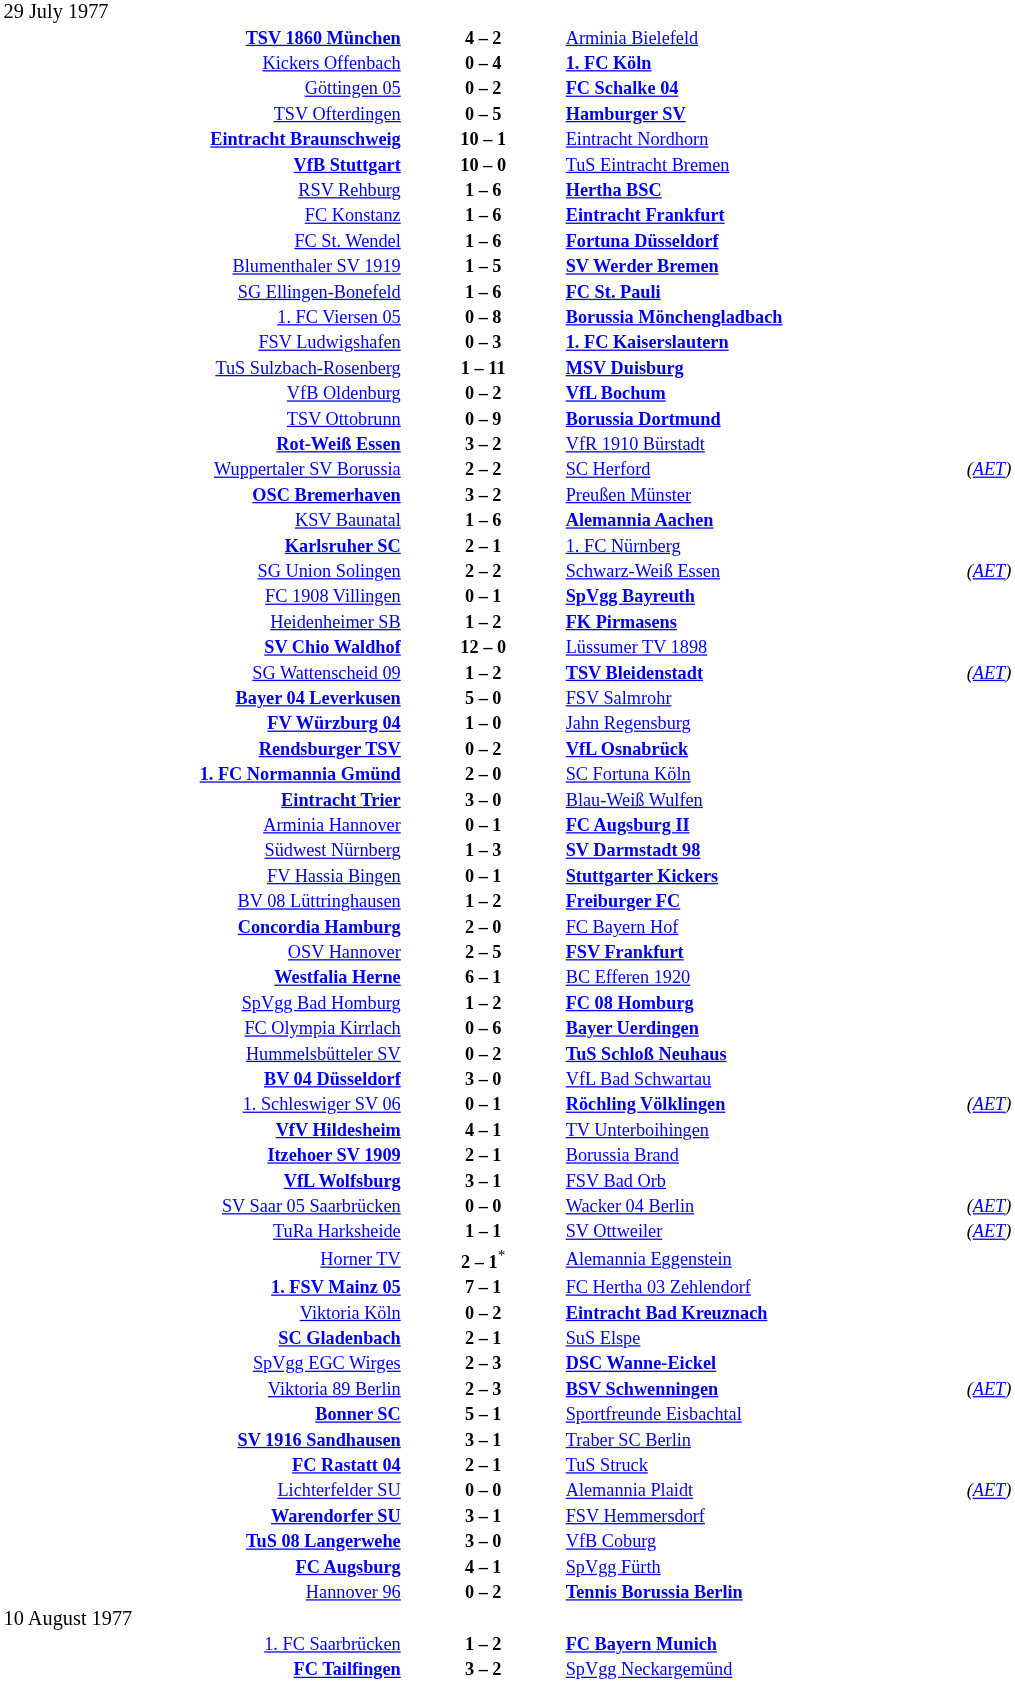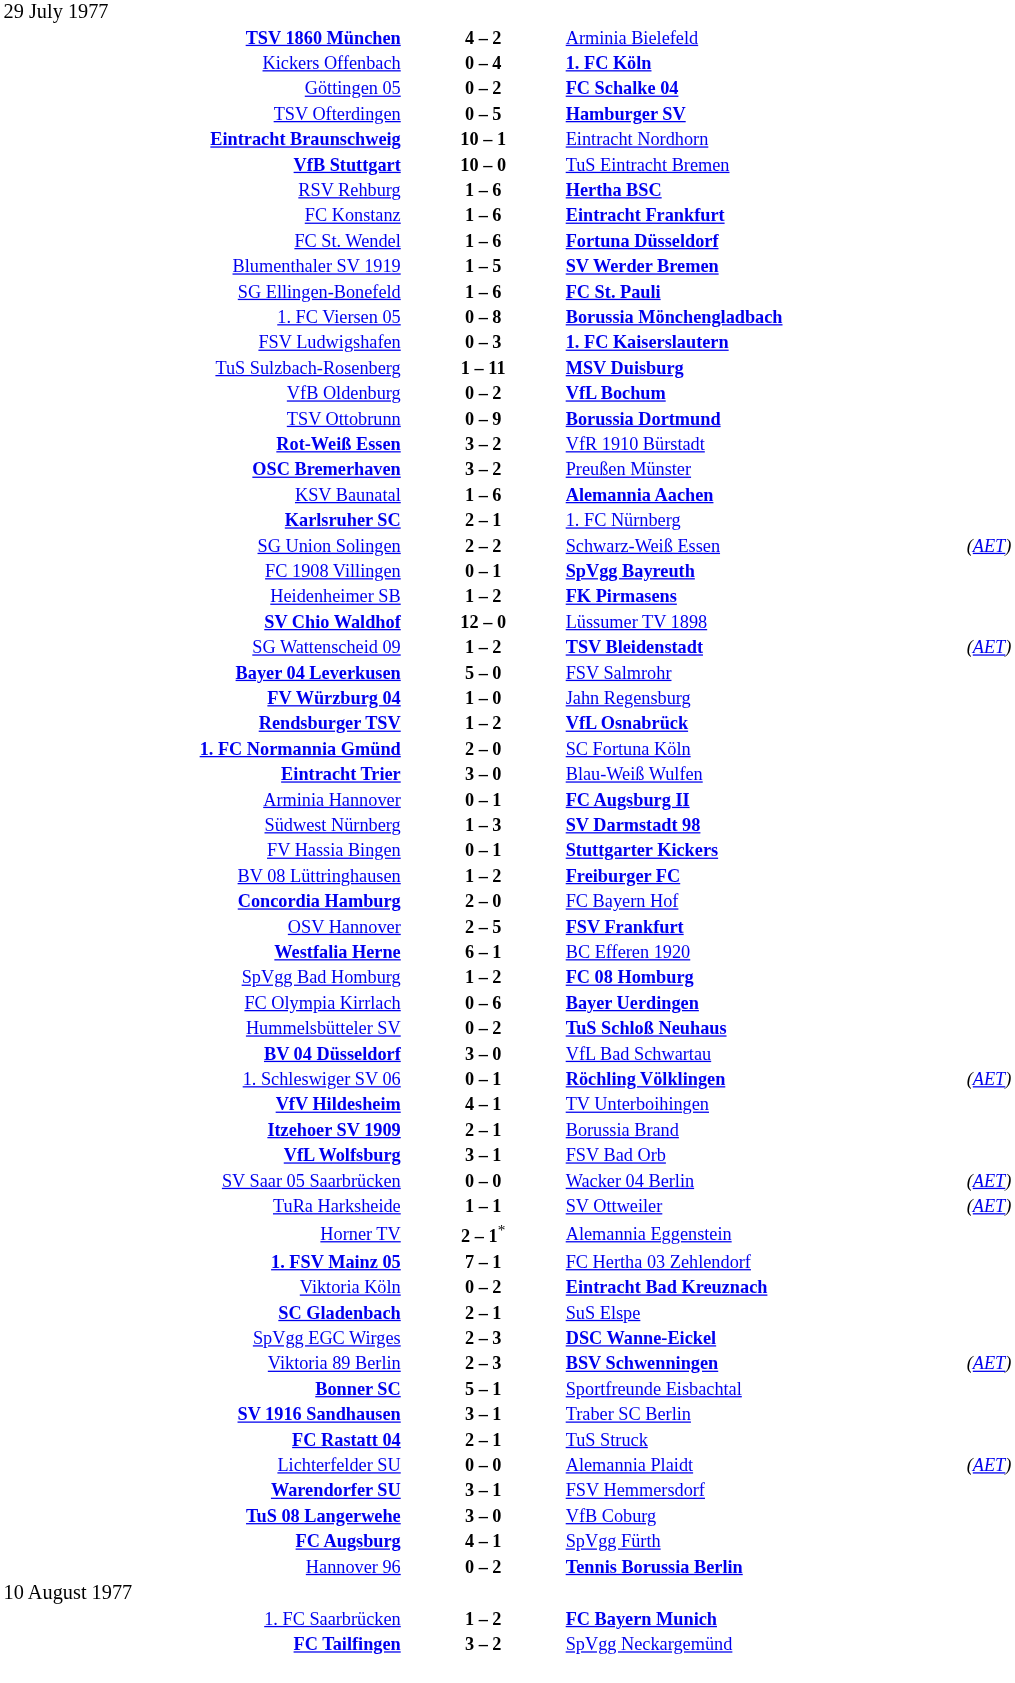- row: Wuppertaler SV Borussia | 2 – 2 | SC Herford | (AET)
Rendsburger TSV | column 2: 0 – 2 -> 1 – 2
